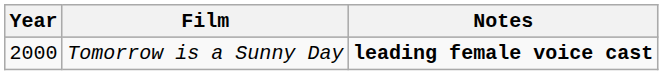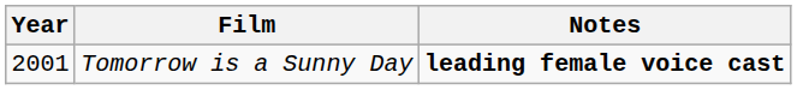Tomorrow is a Sunny Day | Year: 2000 -> 2001
